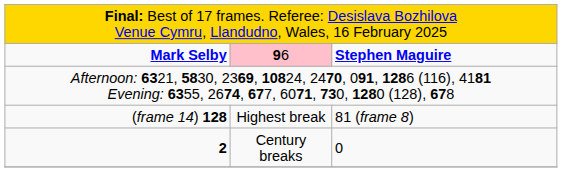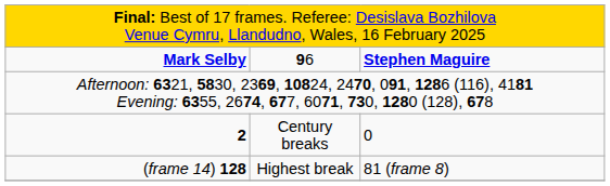Mark Selby | column 2: pink background -> no background
rows swapped: (frame 14) 128 <-> 2
